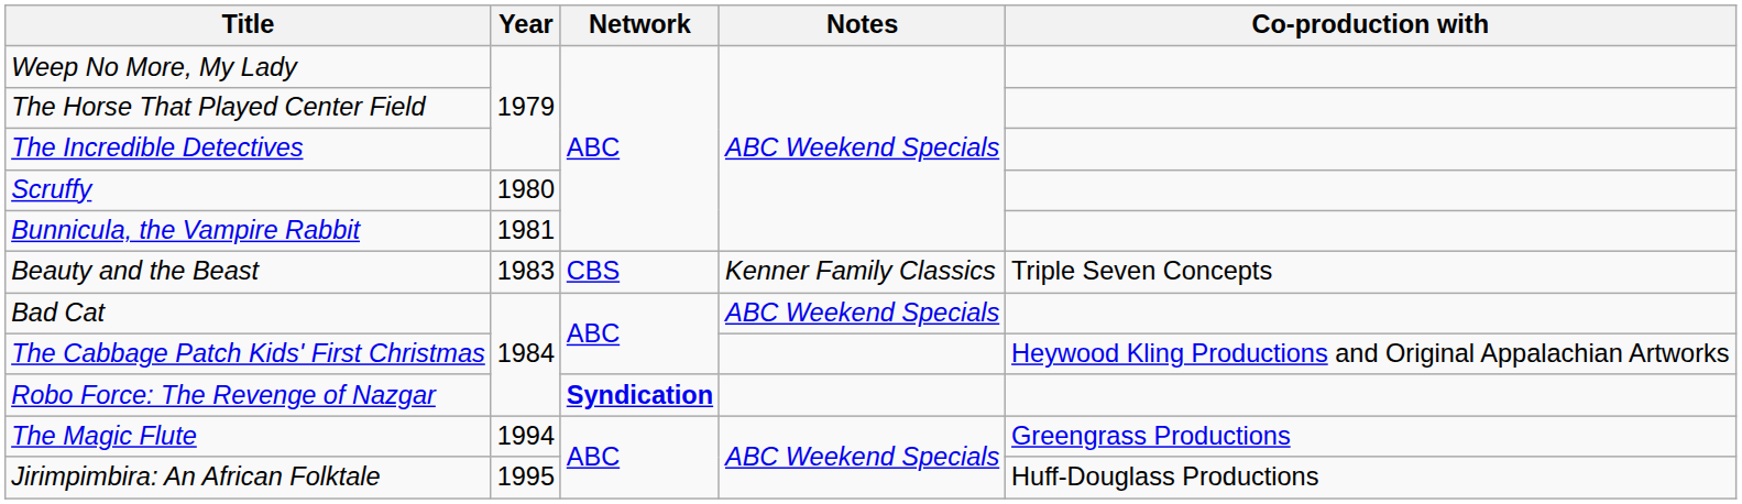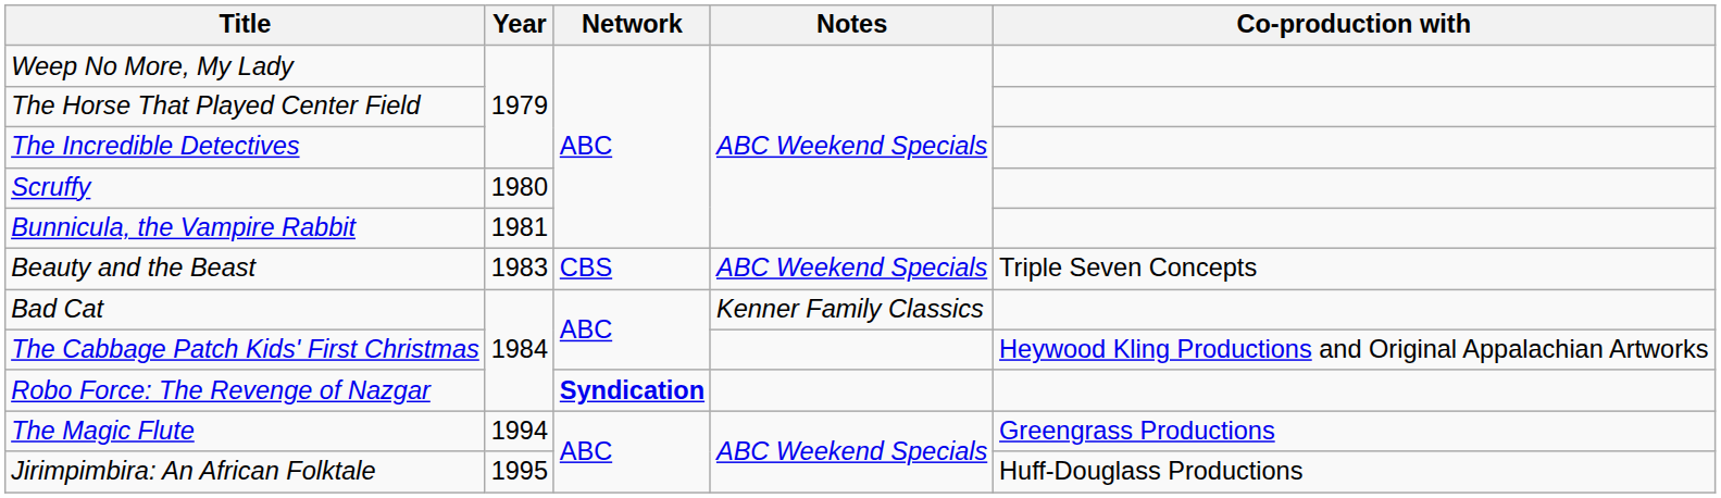Beauty and the Beast | Notes: Kenner Family Classics -> ABC Weekend Specials
Bad Cat | Notes: ABC Weekend Specials -> Kenner Family Classics
